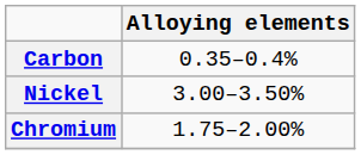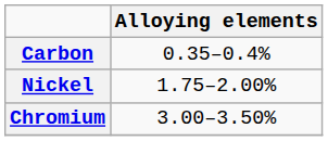Nickel | column 2: 3.00–3.50% -> 1.75–2.00%
Chromium | column 2: 1.75–2.00% -> 3.00–3.50%
